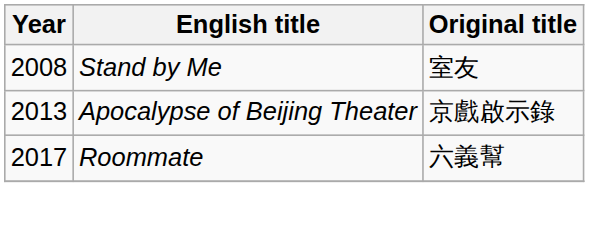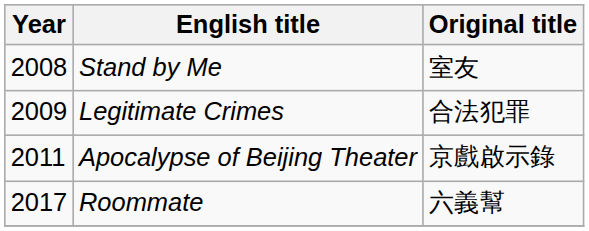+ row: 2009 | Legitimate Crimes | 合法犯罪
Apocalypse of Beijing Theater | Year: 2013 -> 2011
